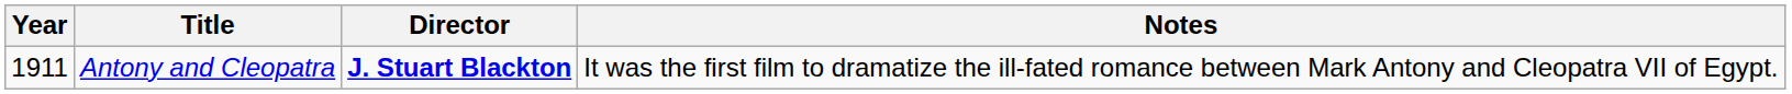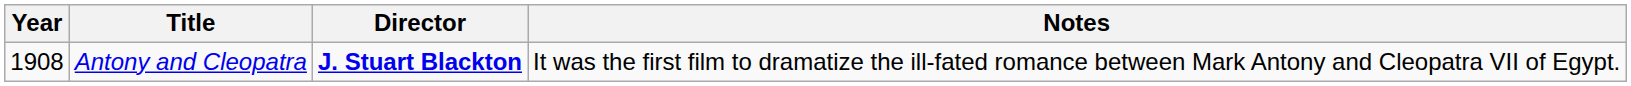Antony and Cleopatra | Year: 1911 -> 1908
